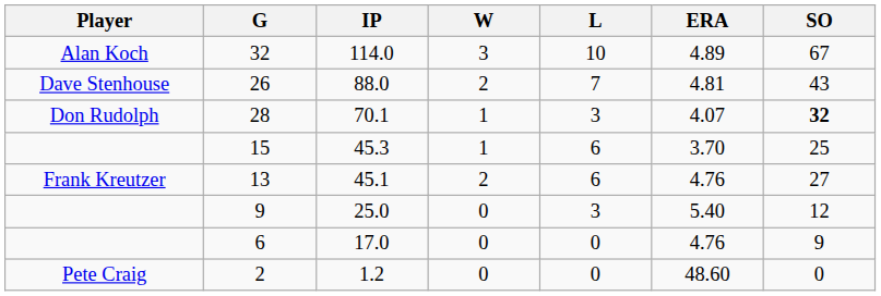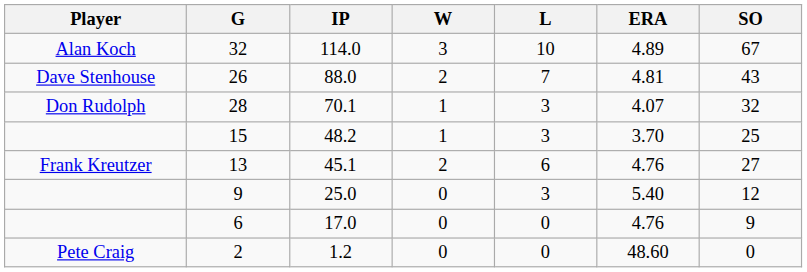28 | SO: bold -> normal
15 | IP: 45.3 -> 48.2
15 | L: 6 -> 3
